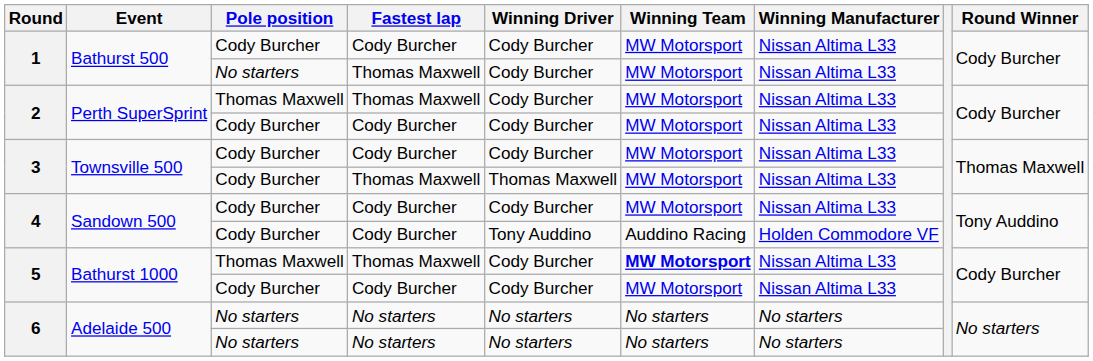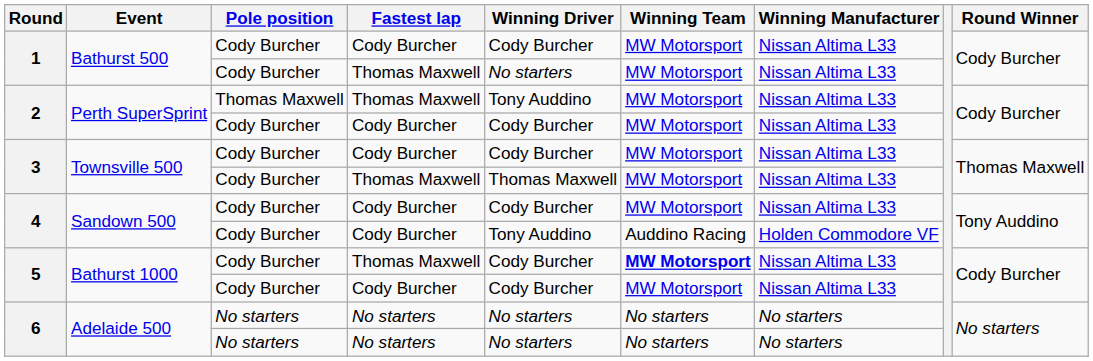1 / Thomas Maxwell | Pole position: No starters -> Cody Burcher
1 / Thomas Maxwell | Winning Driver: Cody Burcher -> No starters
2 / Thomas Maxwell | Winning Driver: Cody Burcher -> Tony Auddino
5 / Thomas Maxwell | Pole position: Thomas Maxwell -> Cody Burcher
